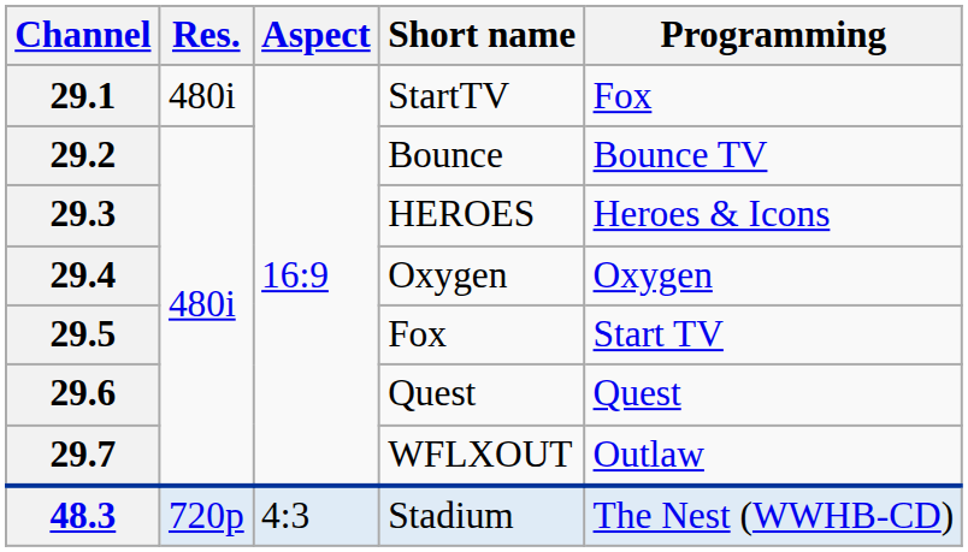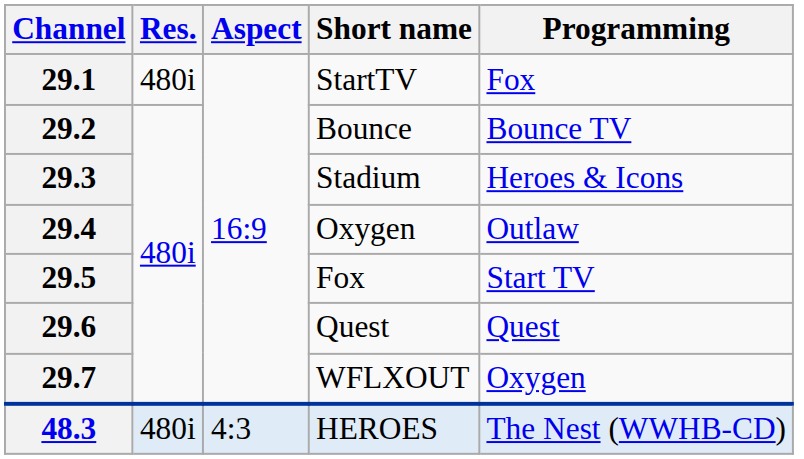29.3 | Short name: HEROES -> Stadium
29.4 | Programming: Oxygen -> Outlaw
29.7 | Programming: Outlaw -> Oxygen
48.3 | Res.: 720p -> 480i
48.3 | Short name: Stadium -> HEROES
